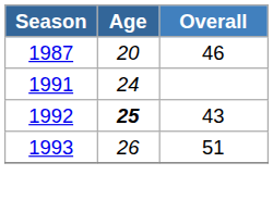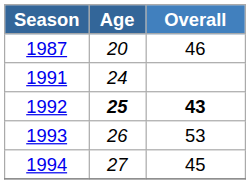1992 | Overall: normal -> bold
1993 | Overall: 51 -> 53
+ row: 1994 | 27 | 45
